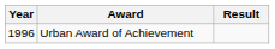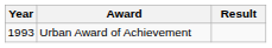Urban Award of Achievement | Year: 1996 -> 1993
